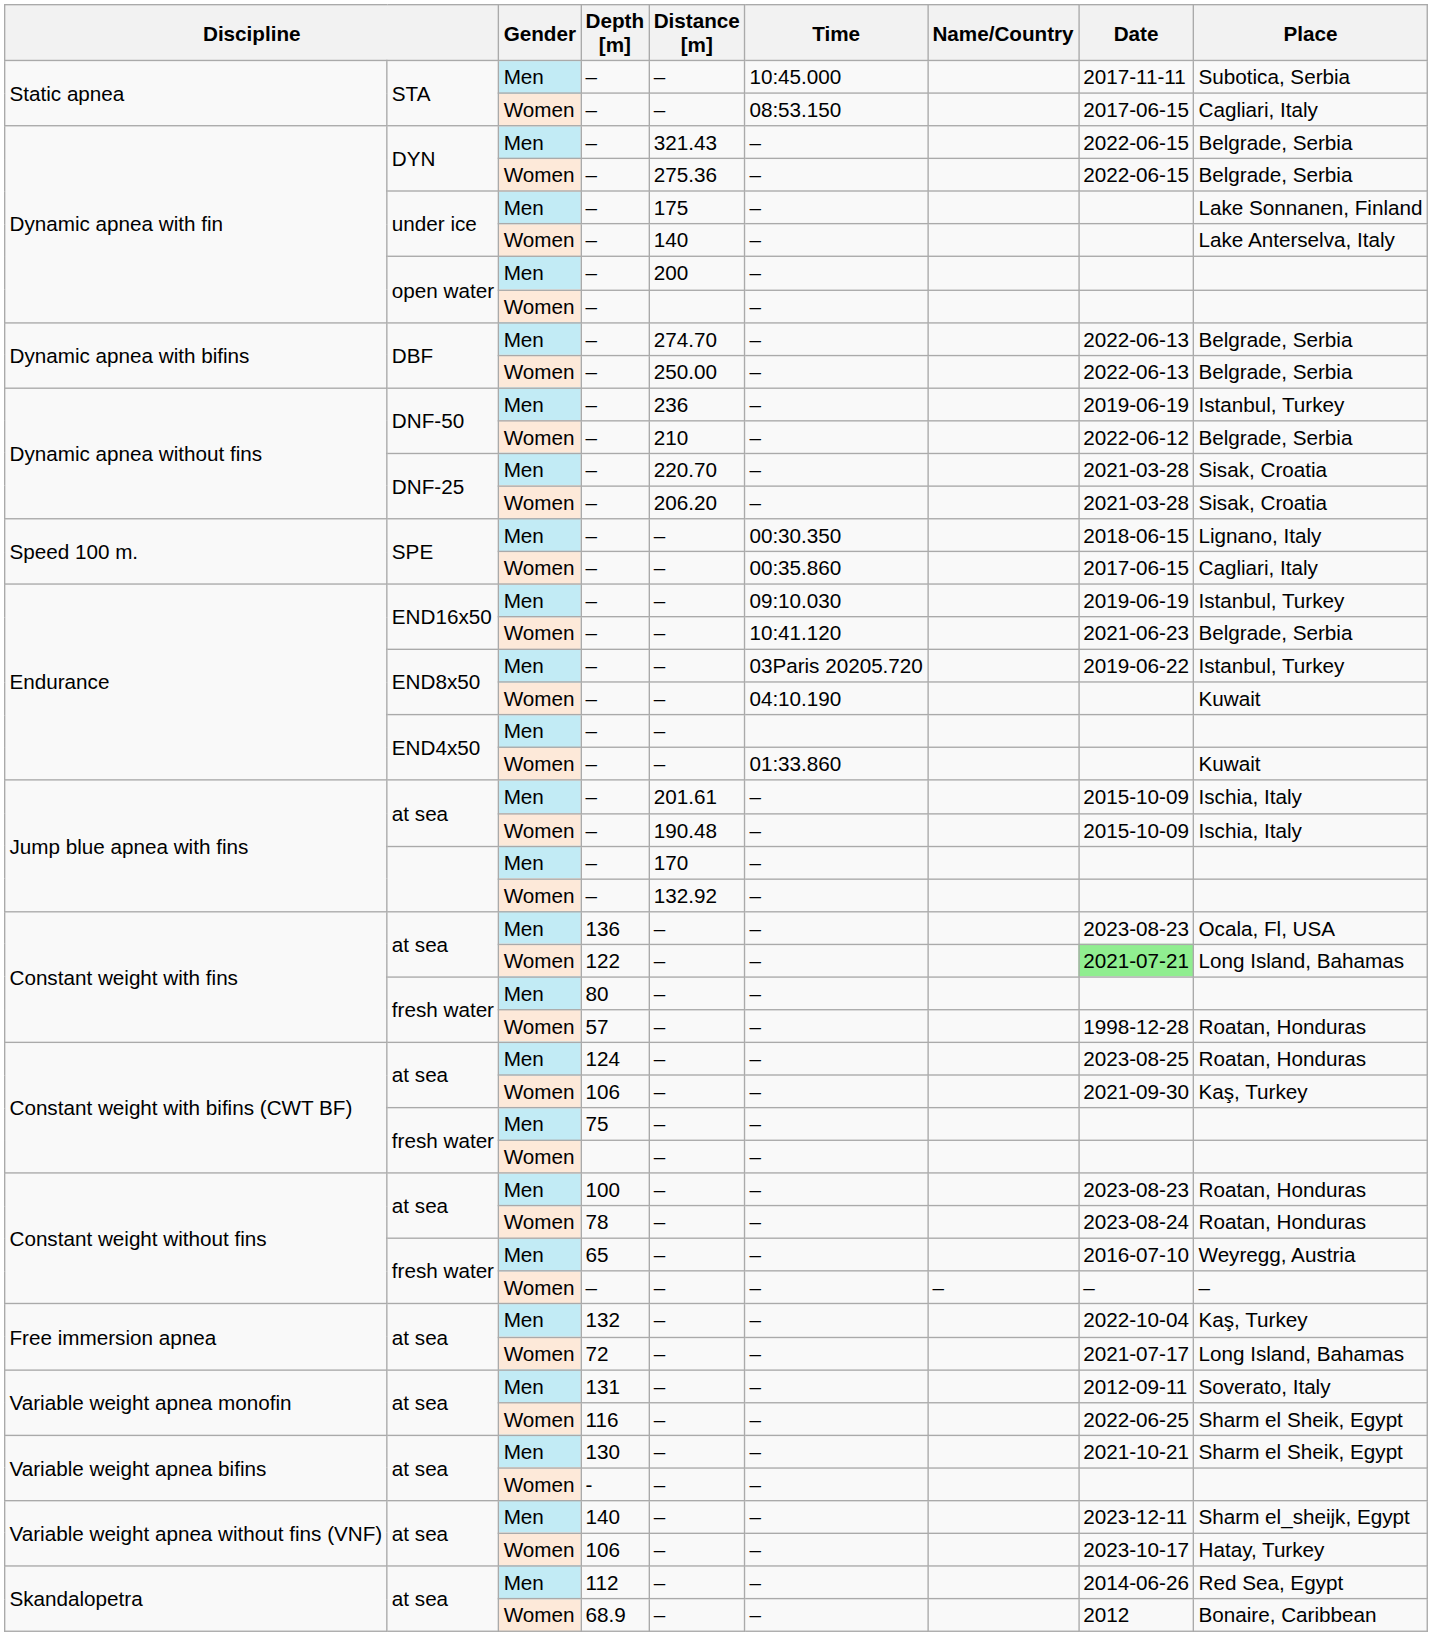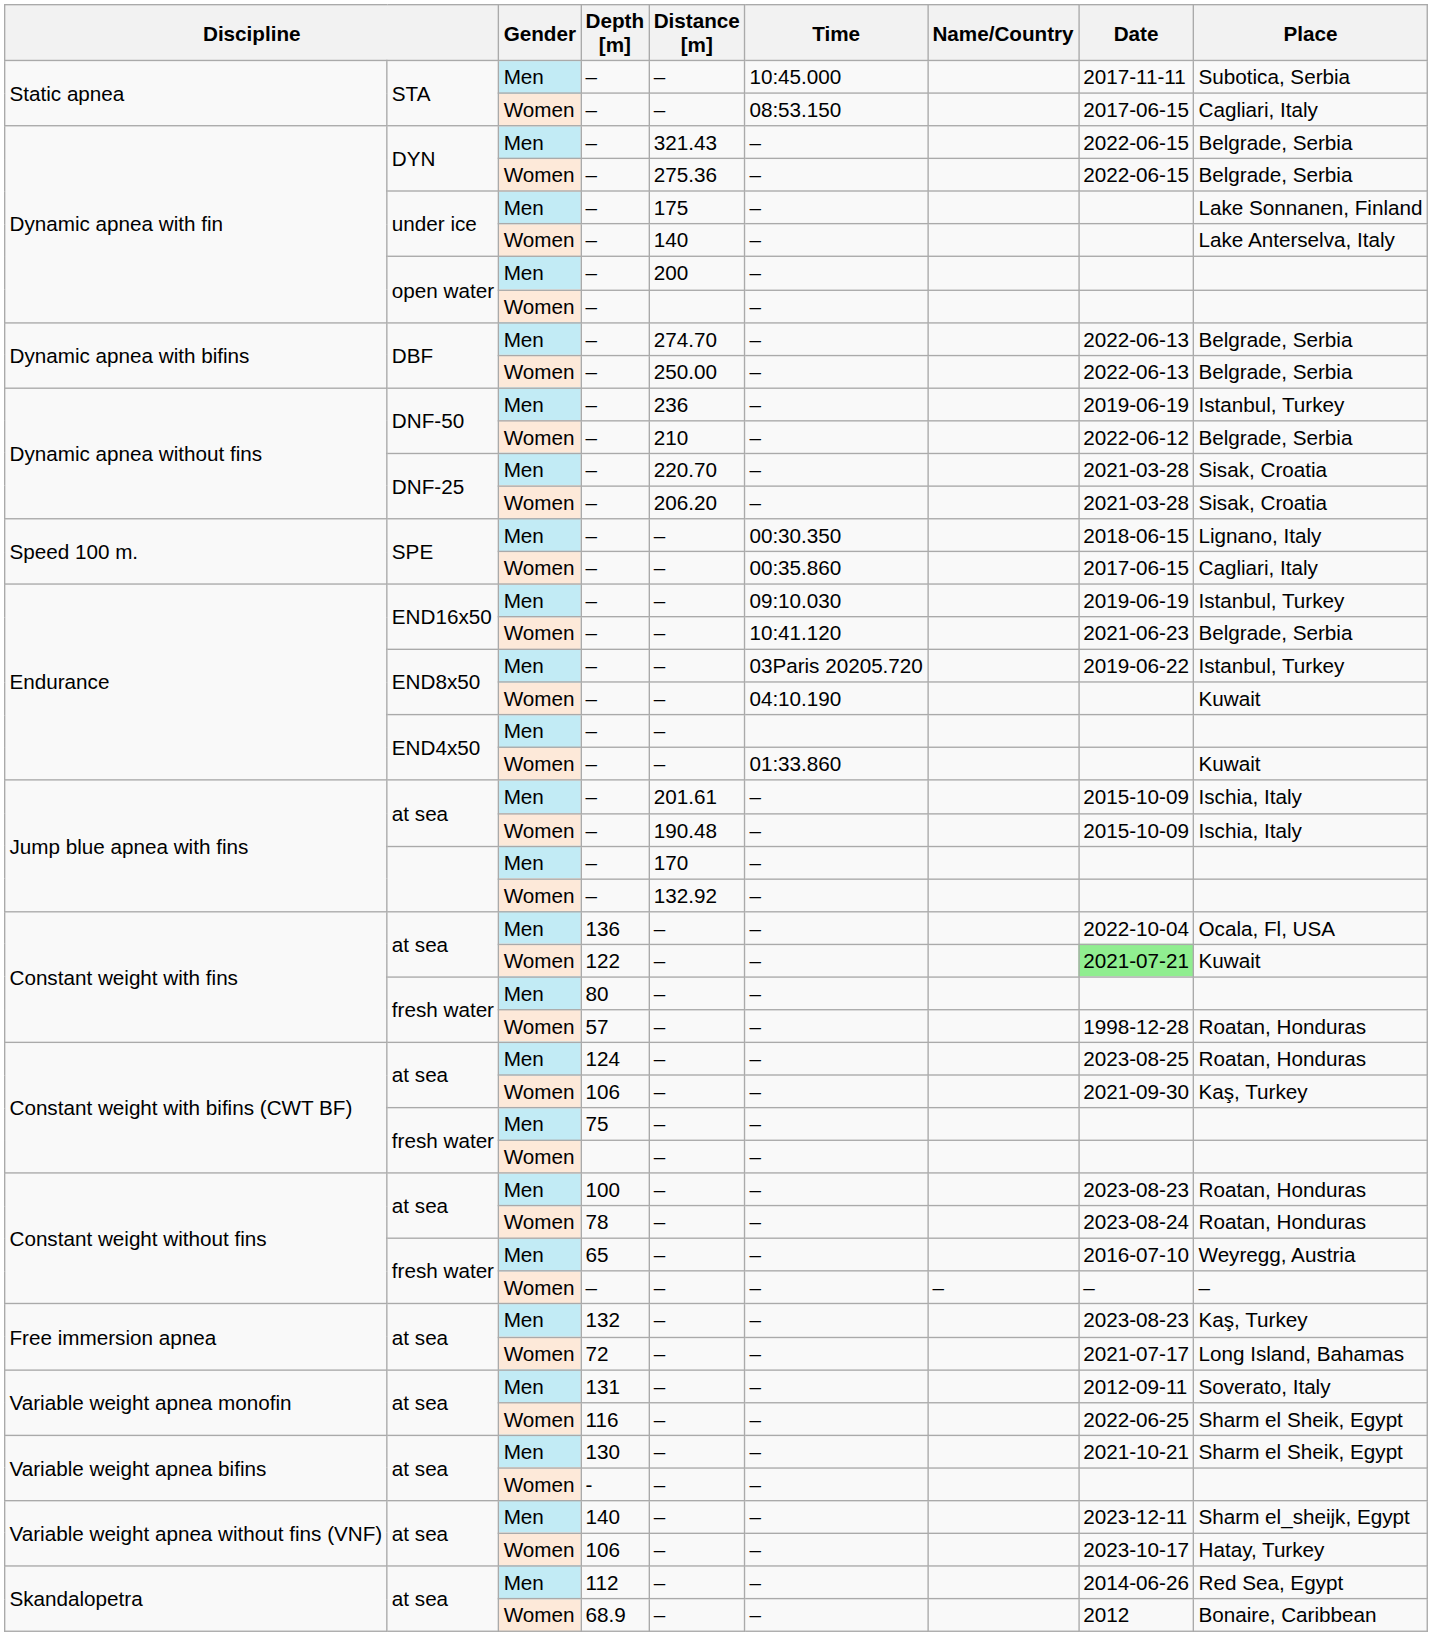136 | Date: 2023-08-23 -> 2022-10-04
122 | Place: Long Island, Bahamas -> Kuwait
132 | Date: 2022-10-04 -> 2023-08-23
